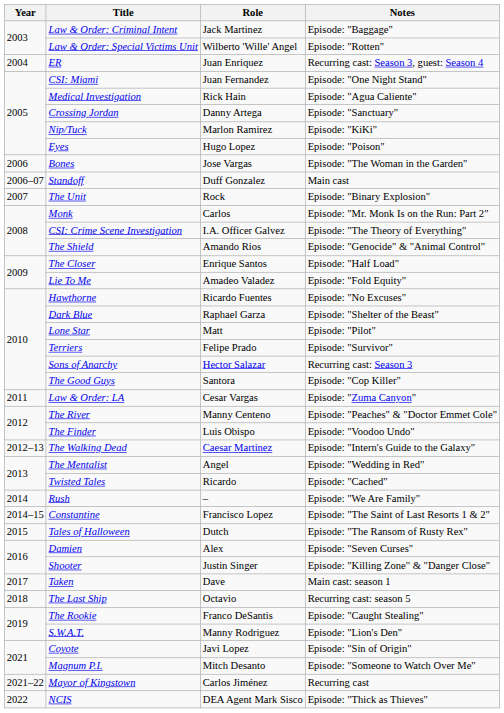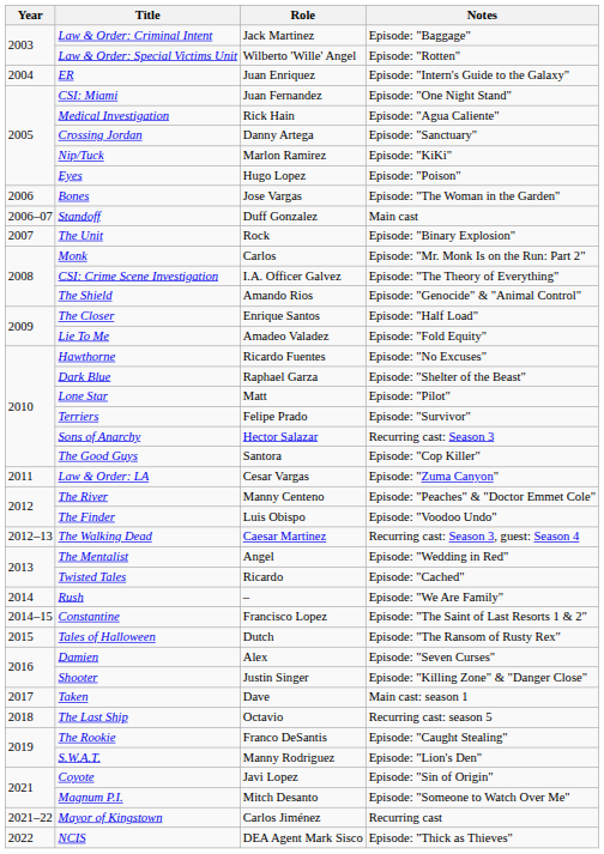ER | Notes: Recurring cast: Season 3, guest: Season 4 -> Episode: "Intern's Guide to the Galaxy"
The Walking Dead | Notes: Episode: "Intern's Guide to the Galaxy" -> Recurring cast: Season 3, guest: Season 4
